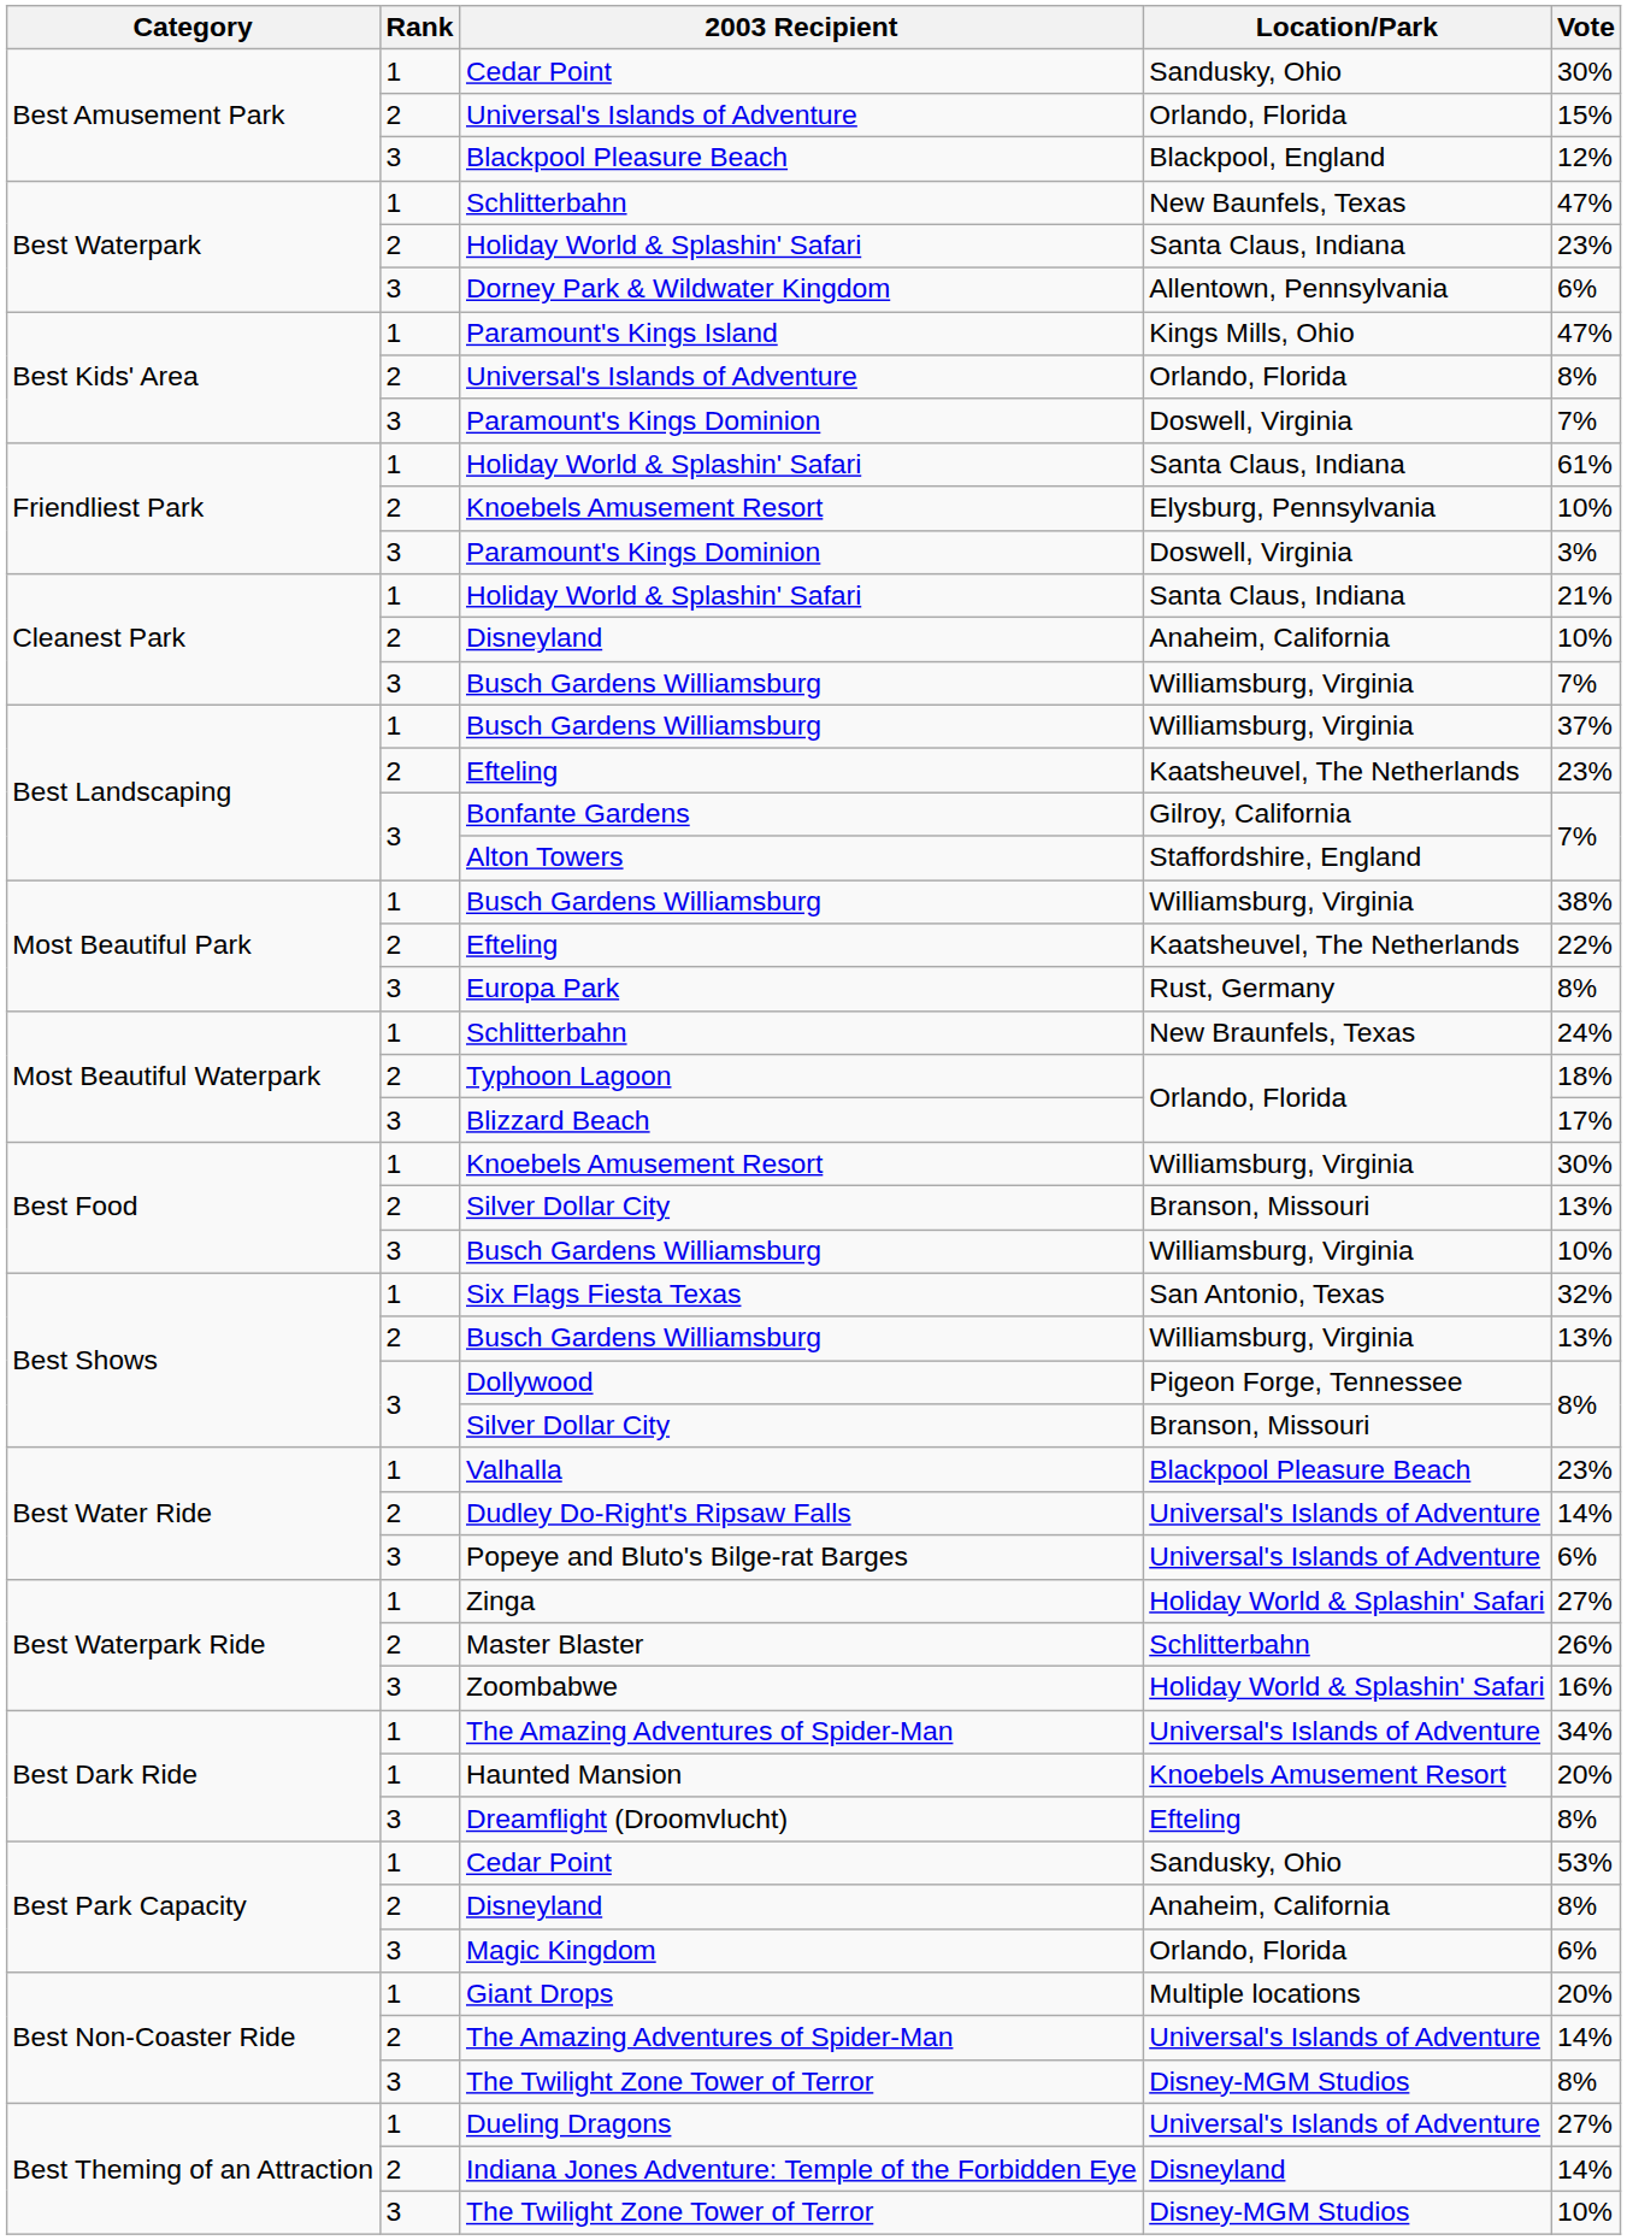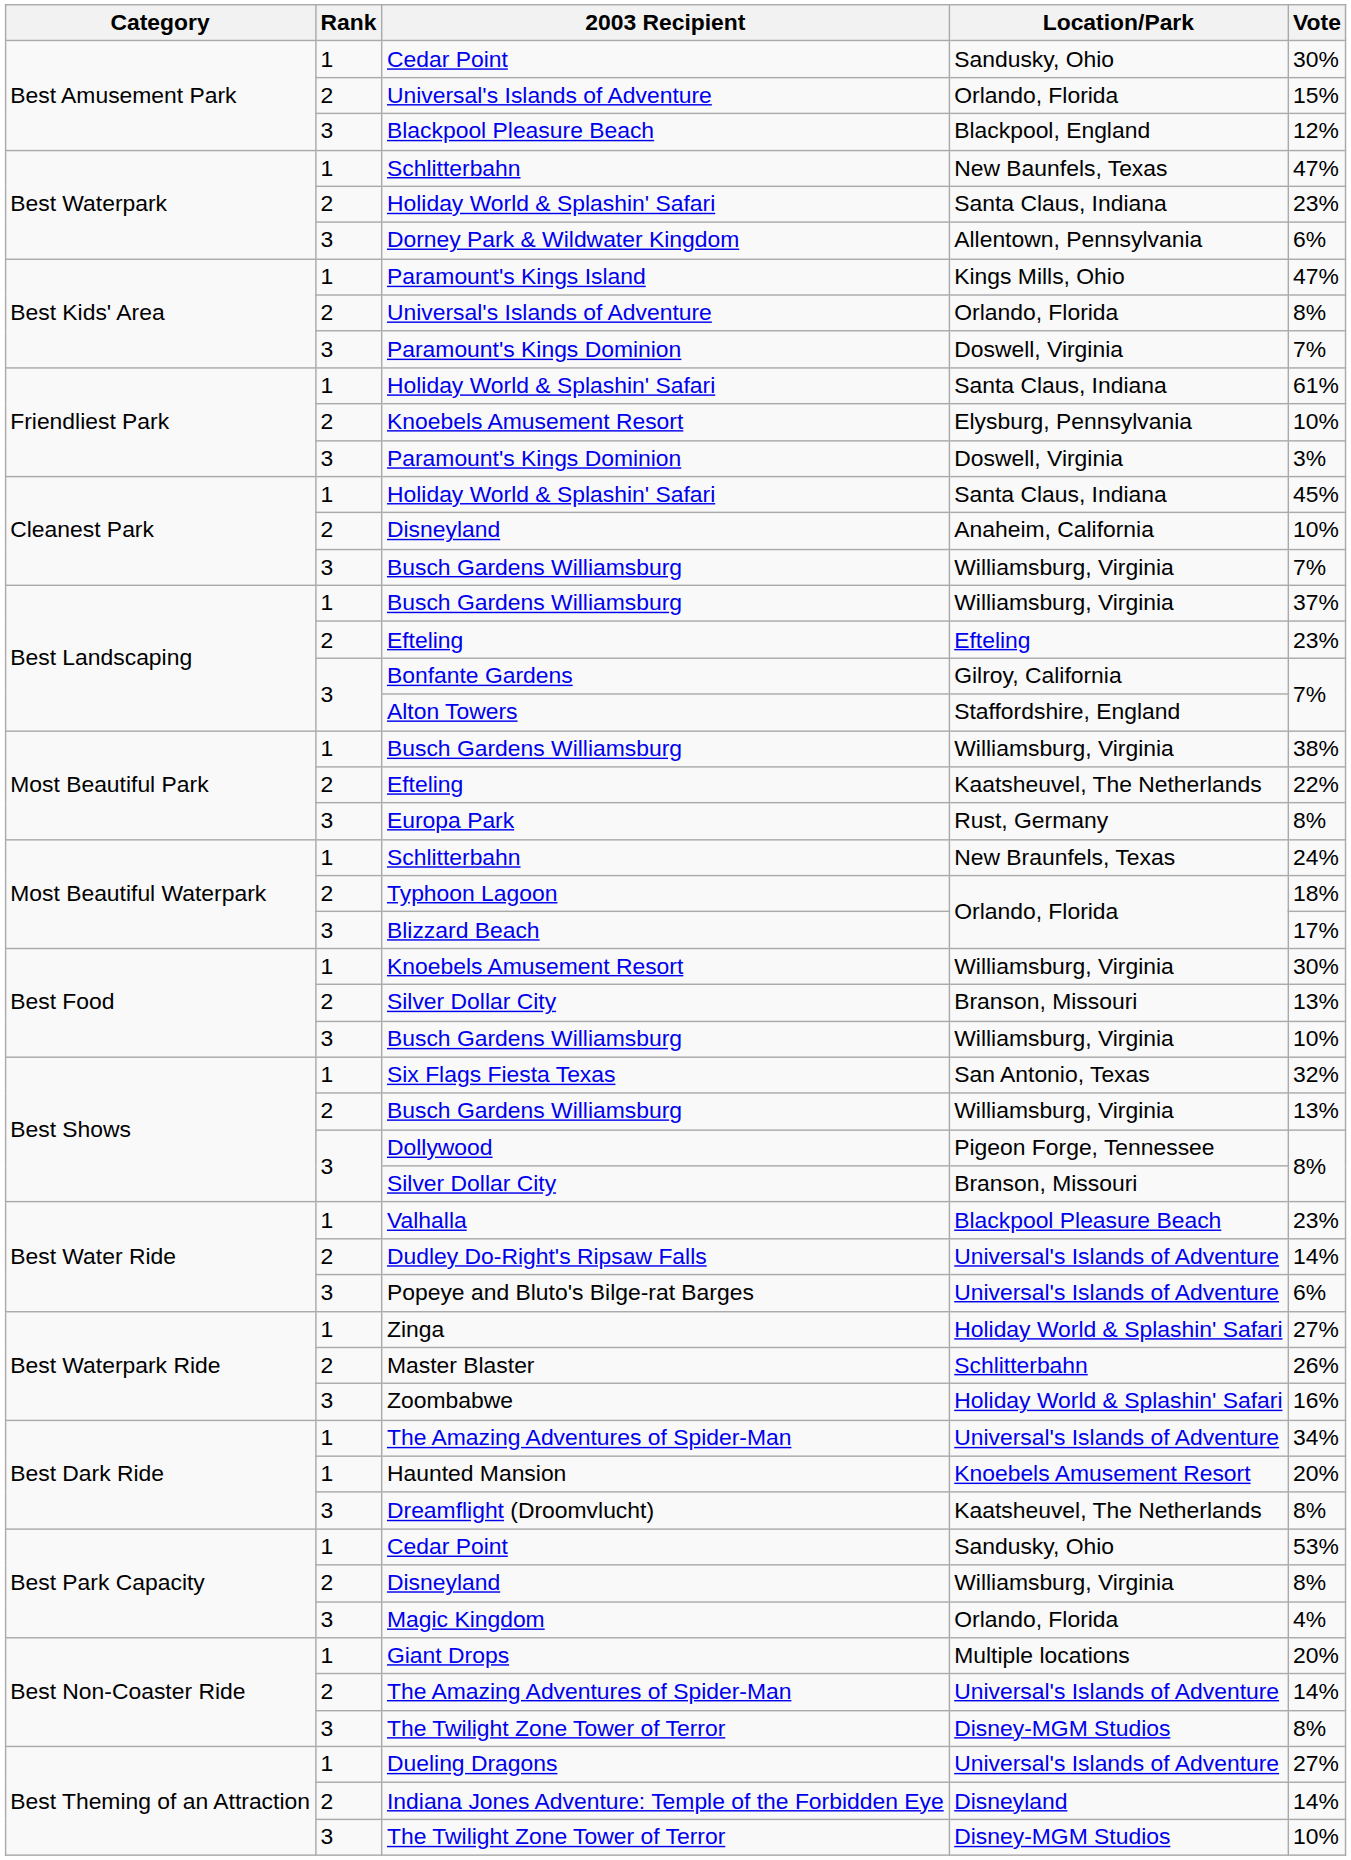Cleanest Park / Holiday World & Splashin' Safari | Vote: 21% -> 45%
Best Landscaping / Efteling | Location/Park: Kaatsheuvel, The Netherlands -> Efteling
Dreamflight (Droomvlucht) | Location/Park: Efteling -> Kaatsheuvel, The Netherlands
Best Park Capacity / Disneyland | Location/Park: Anaheim, California -> Williamsburg, Virginia
Magic Kingdom | Vote: 6% -> 4%
